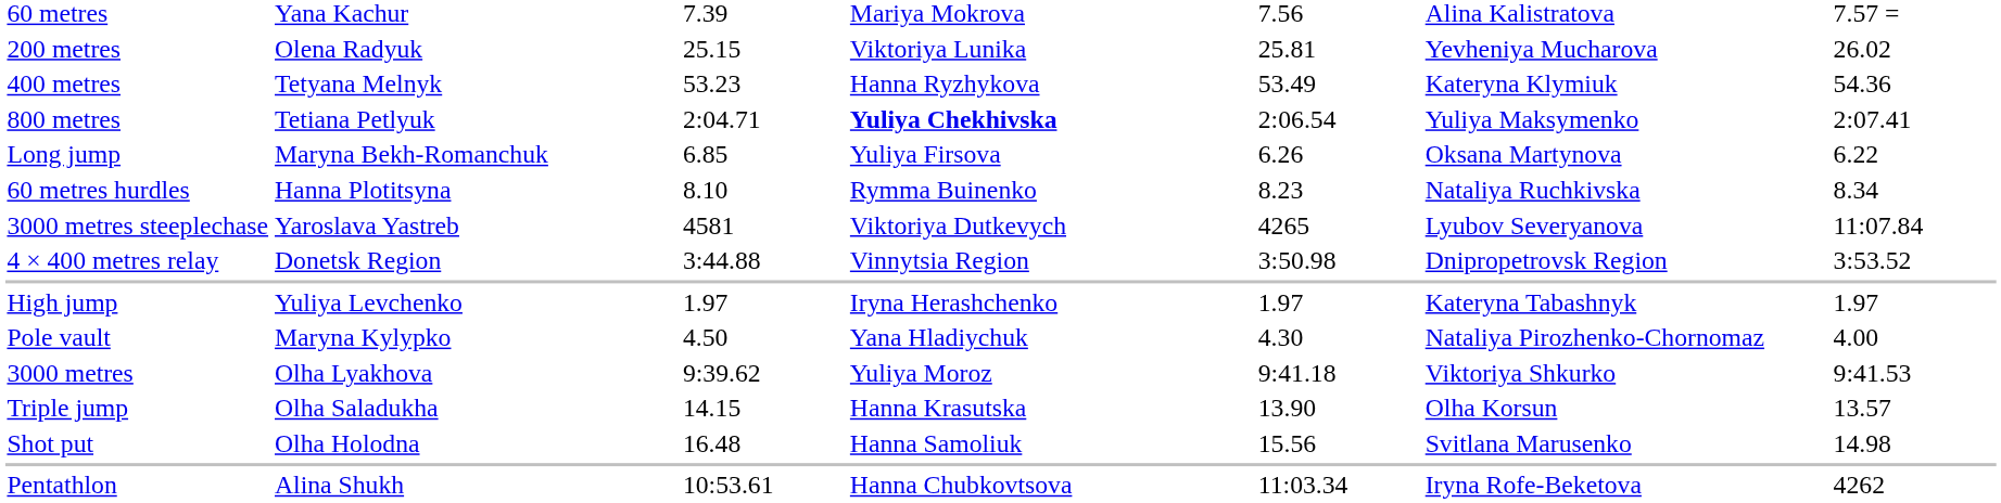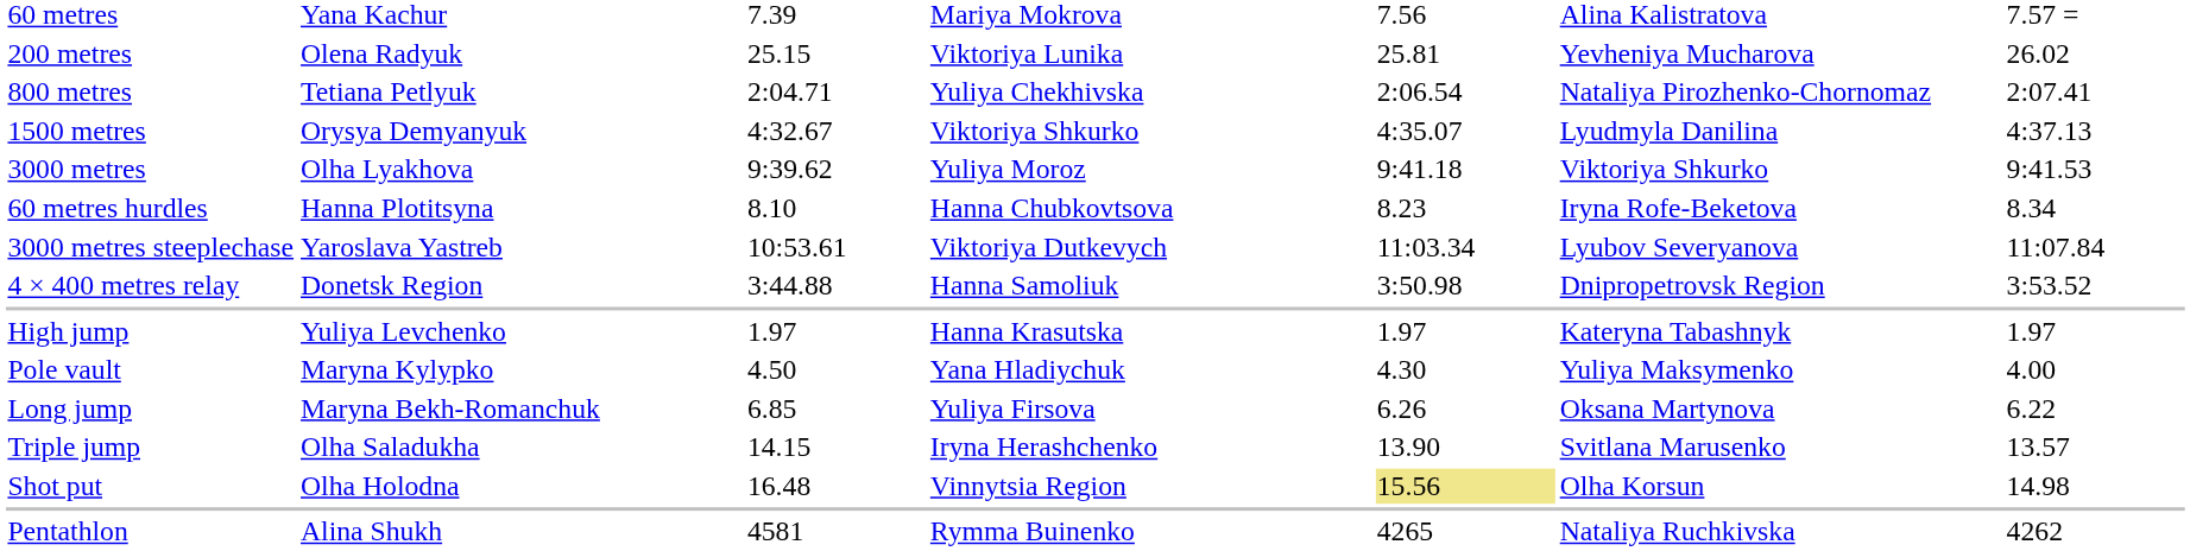- row: 400 metres | Tetyana Melnyk | 53.23 | Hanna Ryzhykova | 53.49 | Kateryna Klymiuk | 54.36
800 metres | column 4: bold -> normal
800 metres | column 6: Yuliya Maksymenko -> Nataliya Pirozhenko-Chornomaz
+ row: 1500 metres | Orysya Demyanyuk | 4:32.67 | Viktoriya Shkurko | 4:35.07 | Lyudmyla Danilina | 4:37.13
rows swapped: 3000 metres <-> Long jump
60 metres hurdles | column 4: Rymma Buinenko -> Hanna Chubkovtsova
60 metres hurdles | column 6: Nataliya Ruchkivska -> Iryna Rofe-Beketova
3000 metres steeplechase | column 3: 4581 -> 10:53.61
3000 metres steeplechase | column 5: 4265 -> 11:03.34
4 × 400 metres relay | column 4: Vinnytsia Region -> Hanna Samoliuk
High jump | column 4: Iryna Herashchenko -> Hanna Krasutska
Pole vault | column 6: Nataliya Pirozhenko-Chornomaz -> Yuliya Maksymenko
Triple jump | column 4: Hanna Krasutska -> Iryna Herashchenko
Triple jump | column 6: Olha Korsun -> Svitlana Marusenko
Shot put | column 4: Hanna Samoliuk -> Vinnytsia Region
Shot put | column 5: no background -> khaki background
Shot put | column 6: Svitlana Marusenko -> Olha Korsun
Pentathlon | column 3: 10:53.61 -> 4581
Pentathlon | column 4: Hanna Chubkovtsova -> Rymma Buinenko
Pentathlon | column 5: 11:03.34 -> 4265
Pentathlon | column 6: Iryna Rofe-Beketova -> Nataliya Ruchkivska
